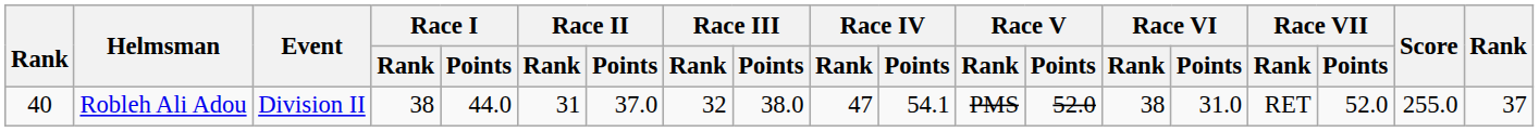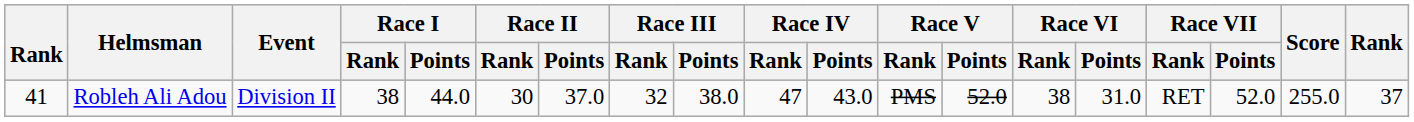Robleh Ali Adou | column 1: 40 -> 41
Robleh Ali Adou | Race II / Rank: 31 -> 30
Robleh Ali Adou | Race IV / Points: 54.1 -> 43.0
